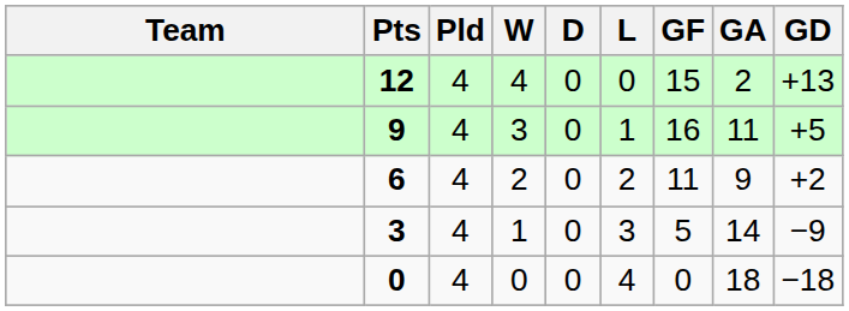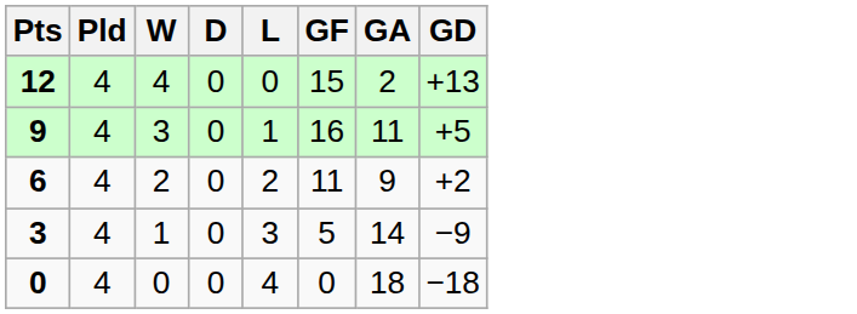- column: Team
